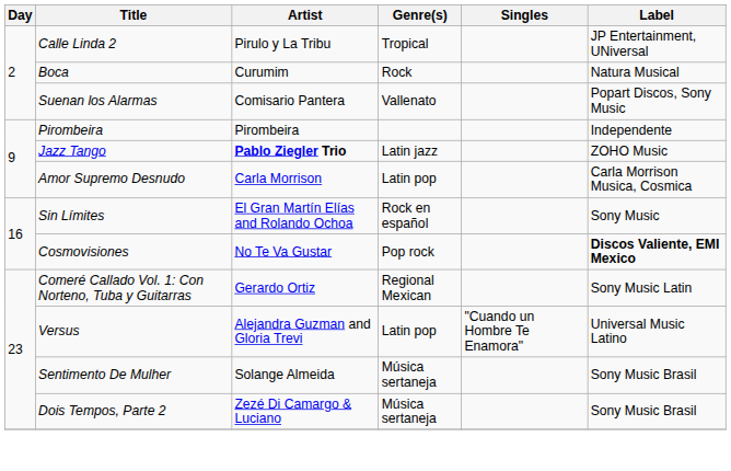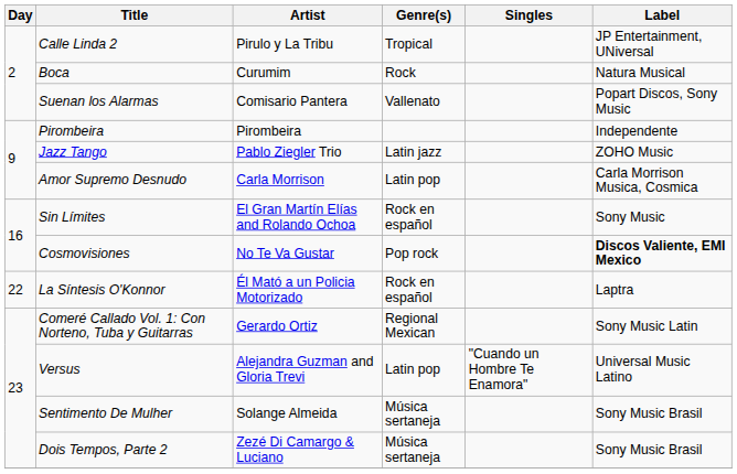Jazz Tango | Artist: bold -> normal
+ row: 22 | La Síntesis O'Konnor | Él Mató a un Policia Motorizado | Rock en español | Laptra
